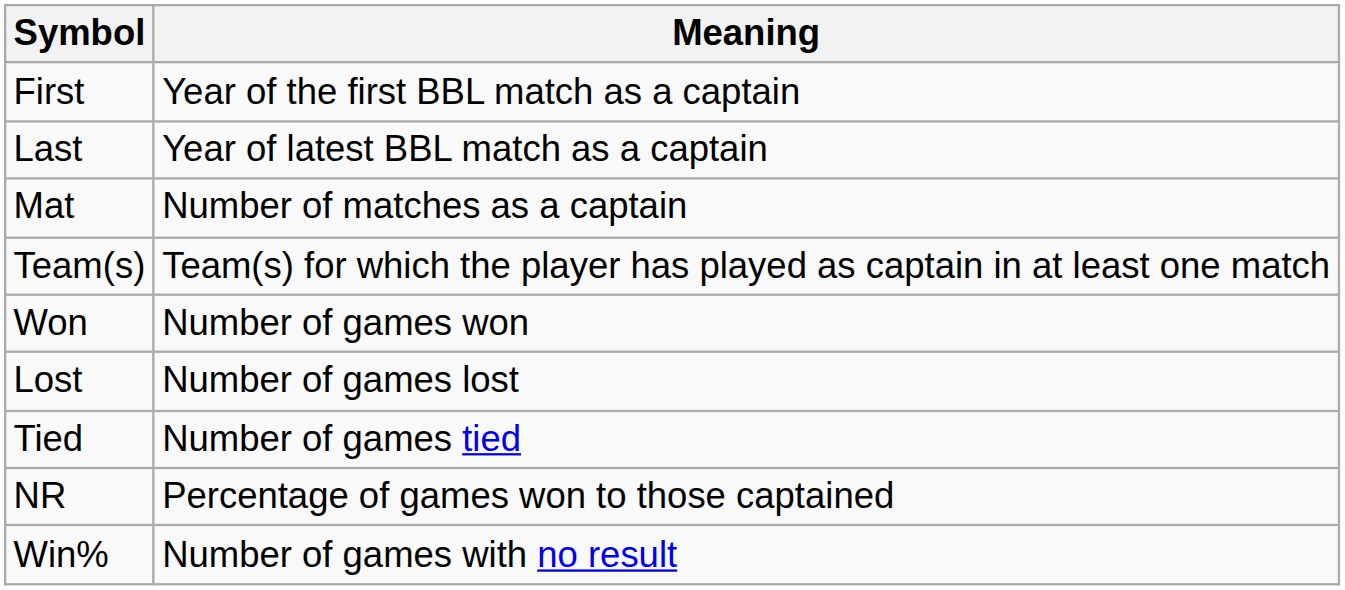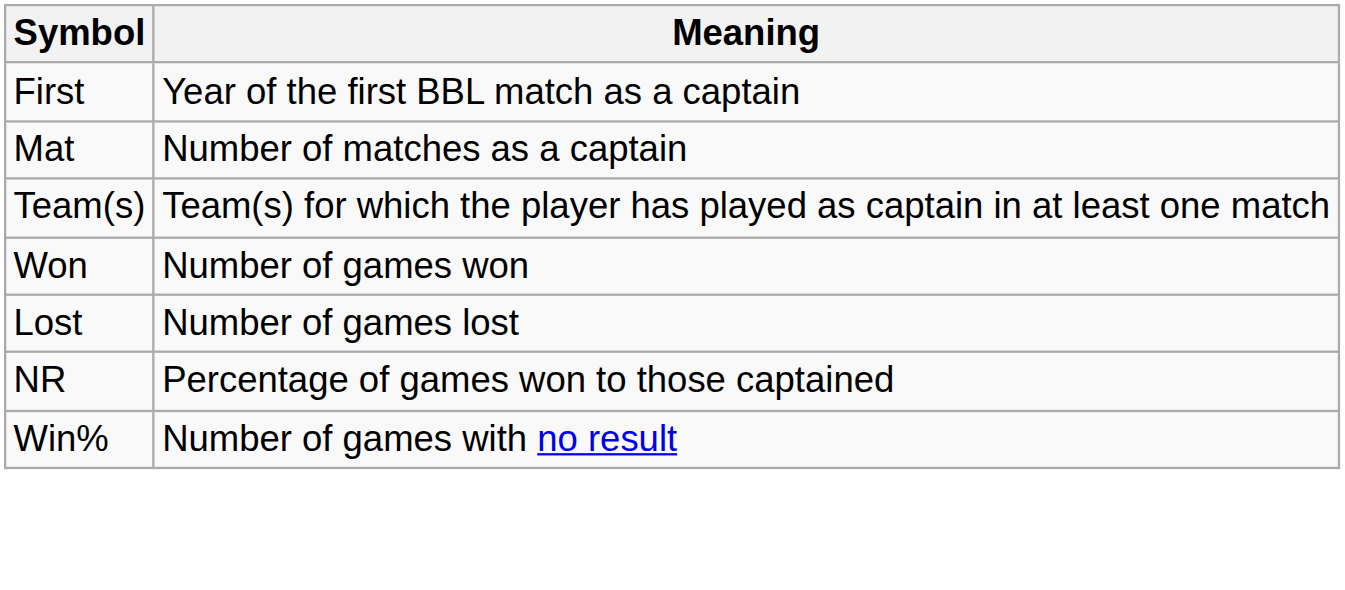- row: Last | Year of latest BBL match as a captain
- row: Tied | Number of games tied
